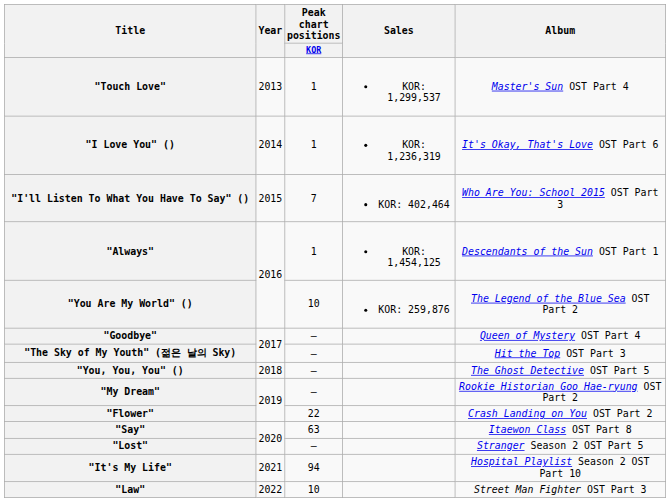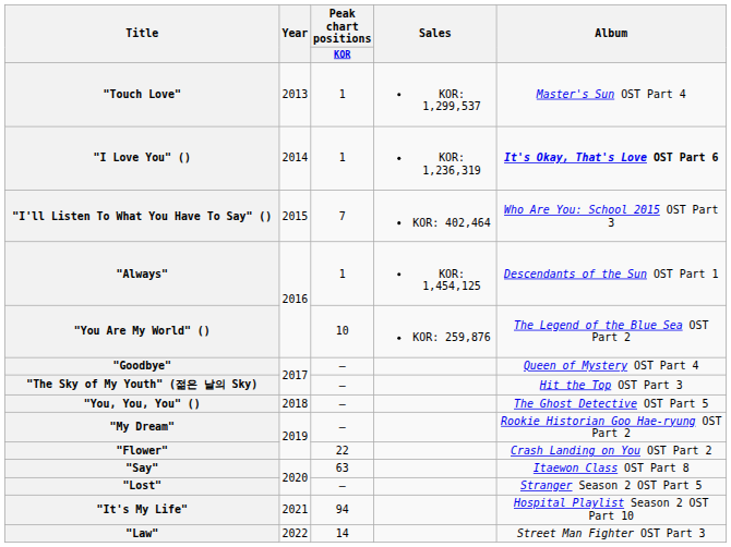"I Love You" () | Album: normal -> bold
"Law" | Peak chart positions / KOR: 10 -> 14
